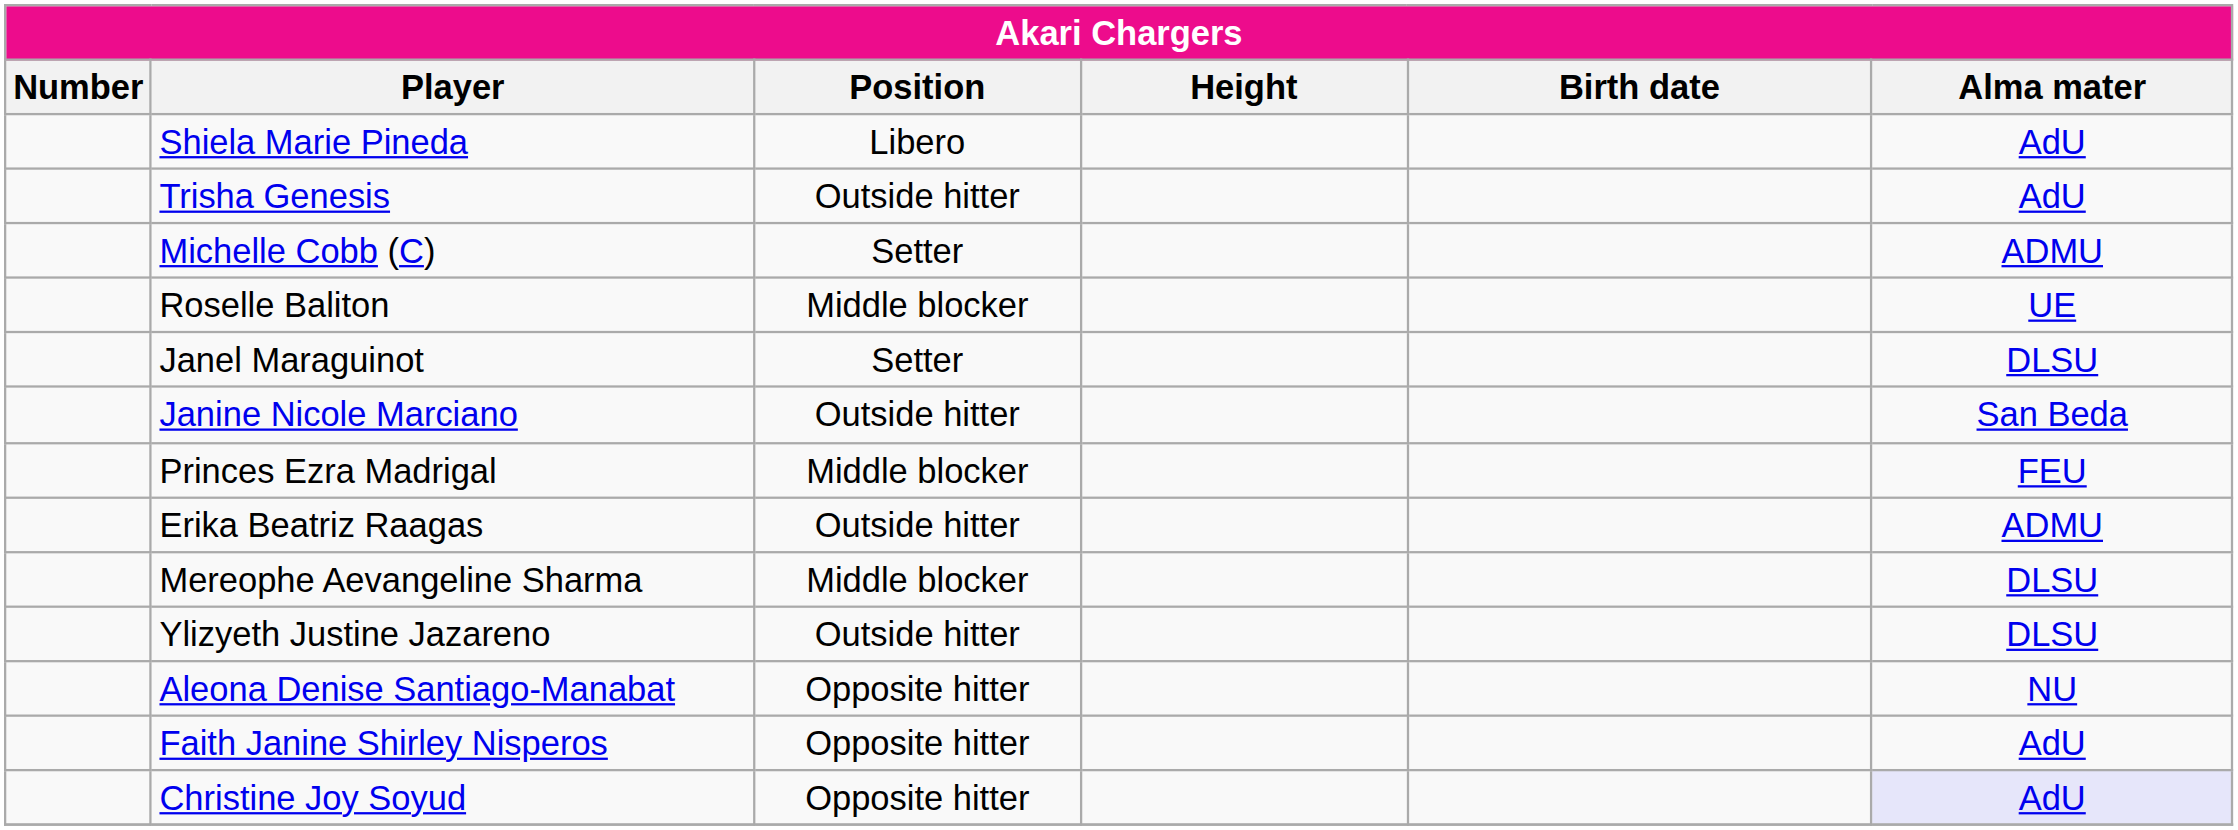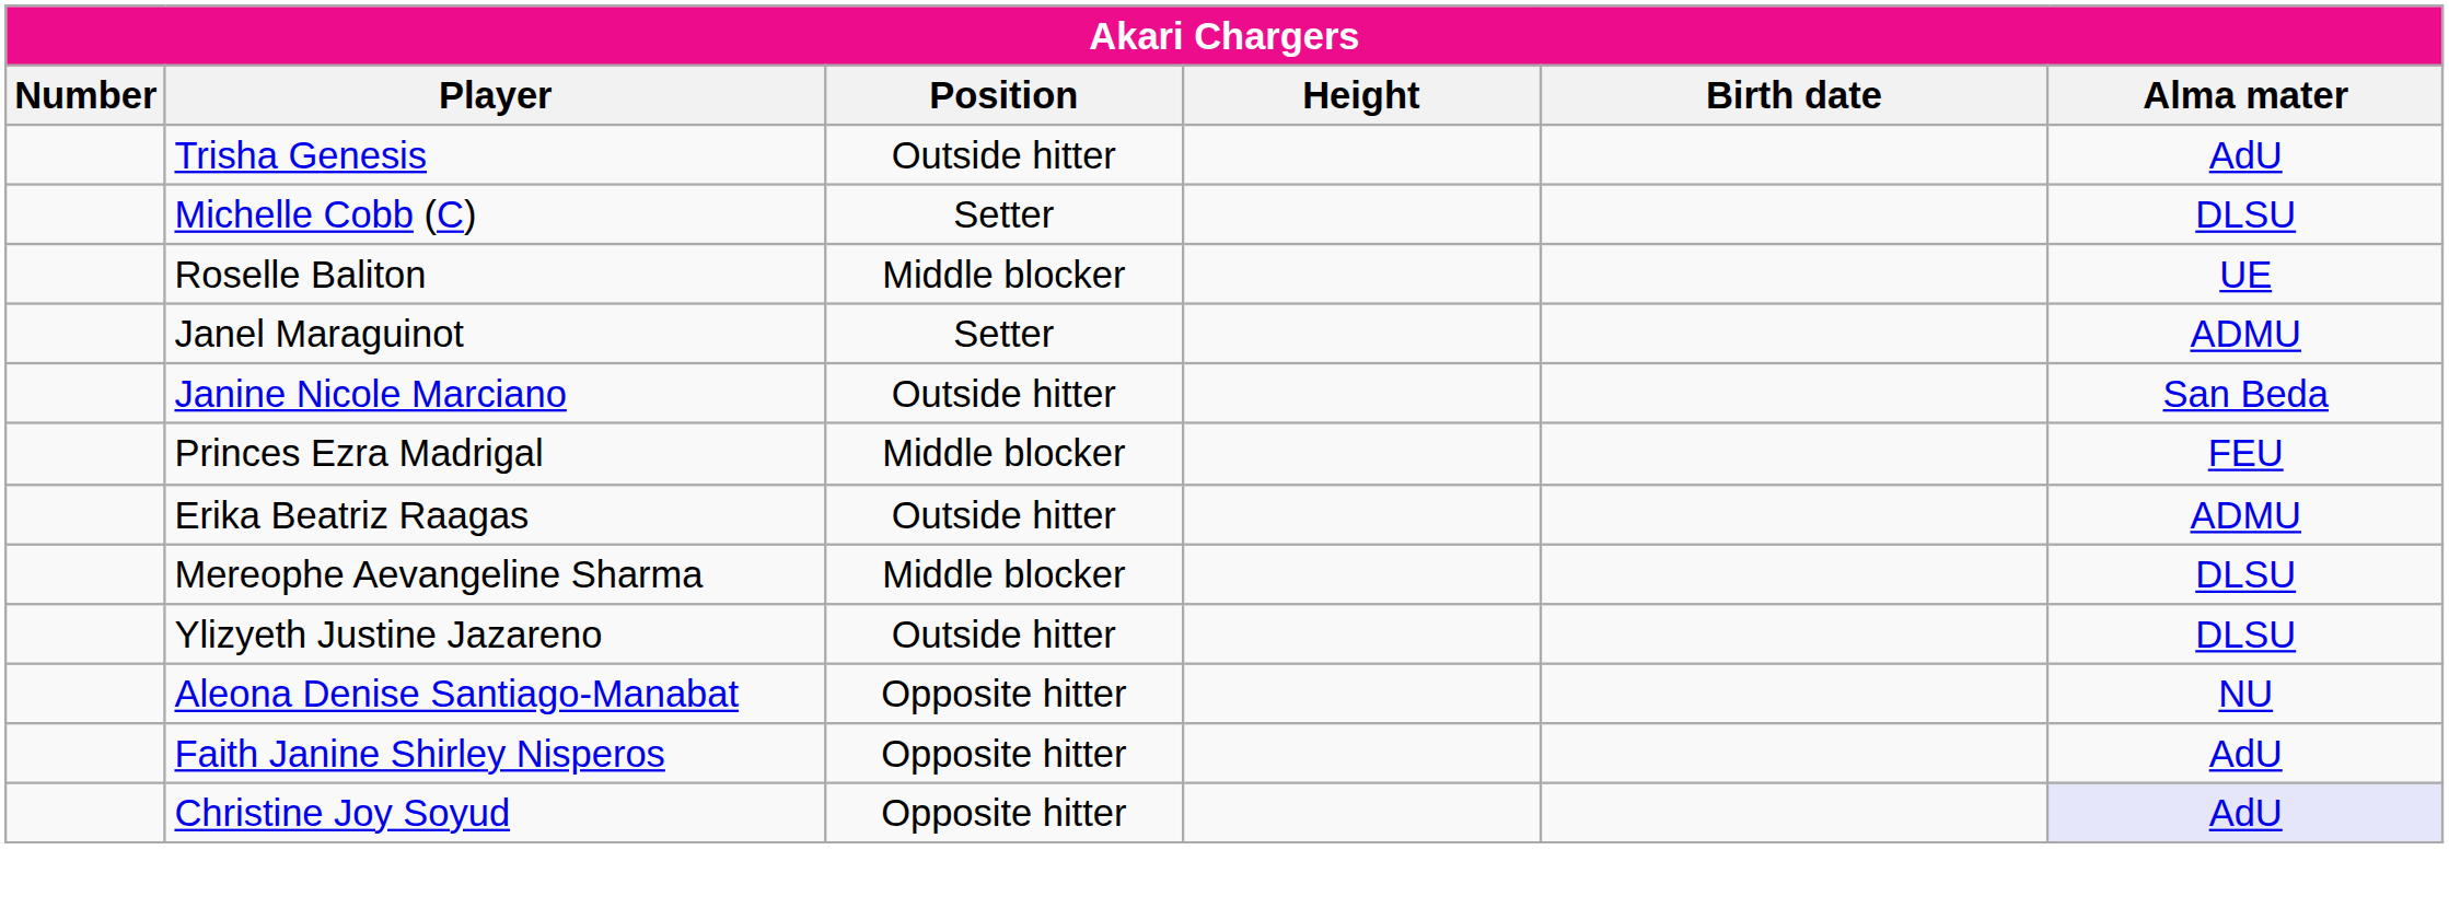- row: Shiela Marie Pineda | Libero | AdU
Michelle Cobb (C) | Alma mater: ADMU -> DLSU
Janel Maraguinot | Alma mater: DLSU -> ADMU
